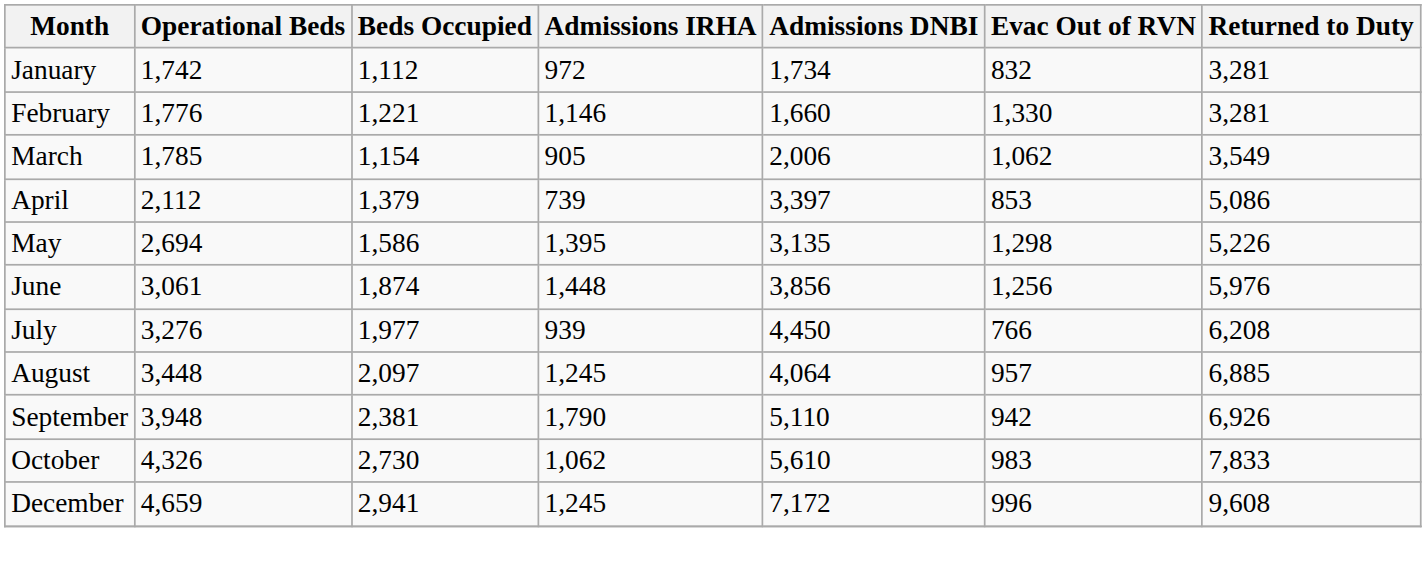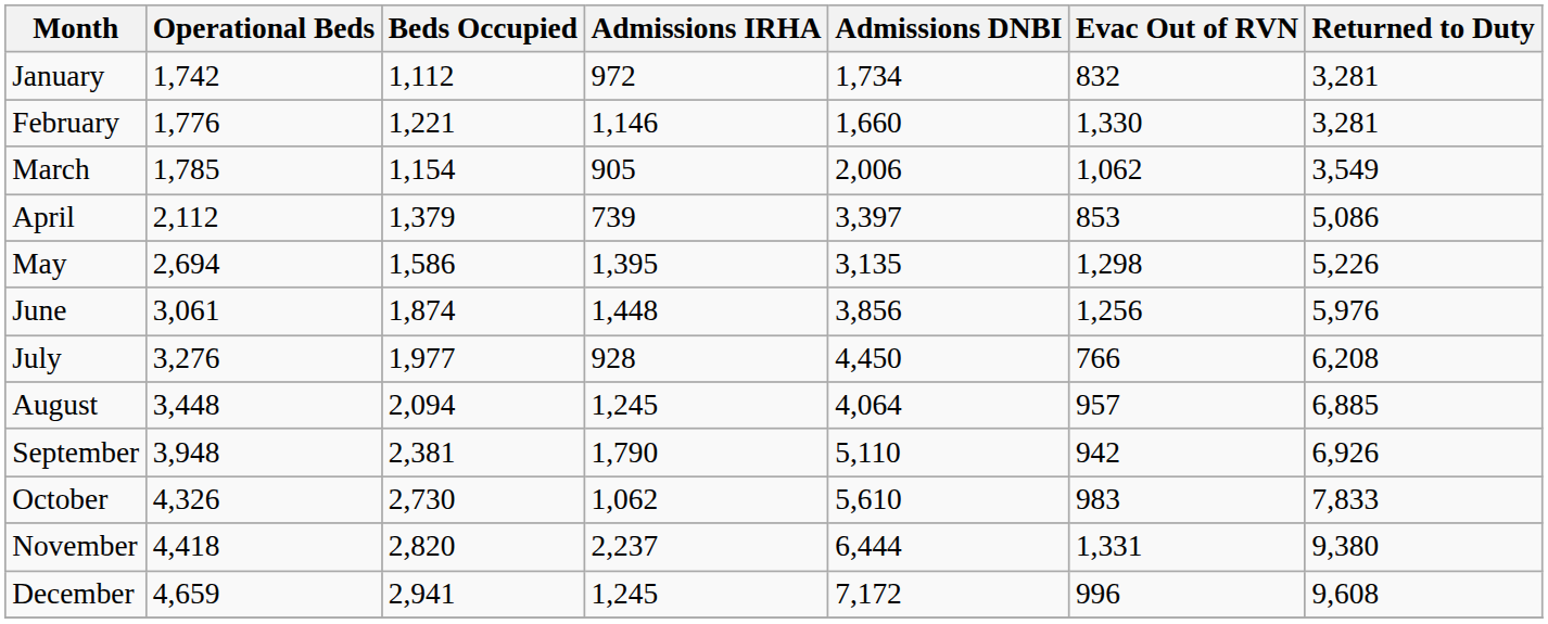July | Admissions IRHA: 939 -> 928
August | Beds Occupied: 2,097 -> 2,094
+ row: November | 4,418 | 2,820 | 2,237 | 6,444 | 1,331 | 9,380
